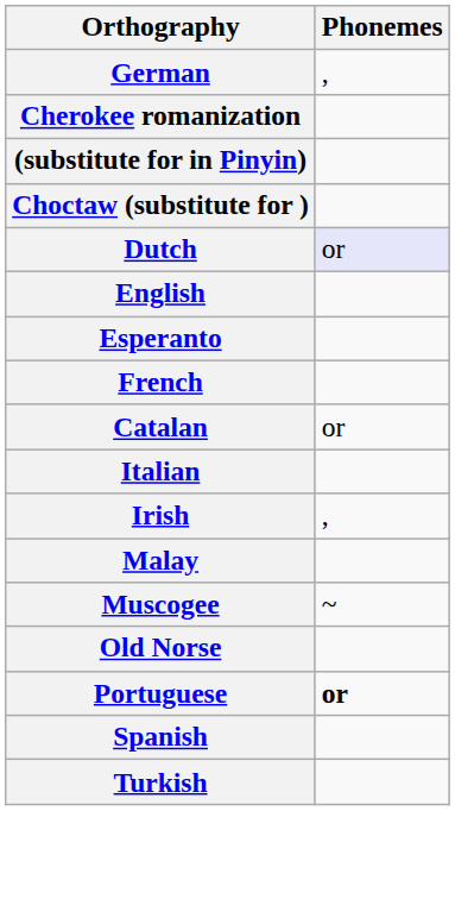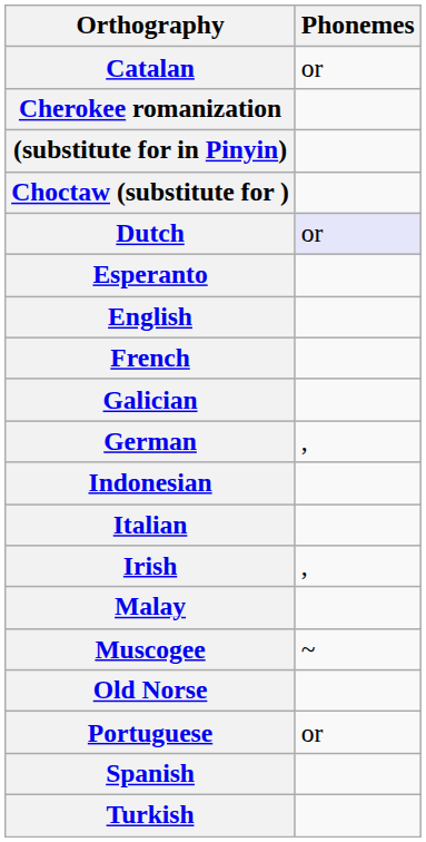rows swapped: Catalan <-> German
rows swapped: English <-> Esperanto
+ row: Galician
+ row: Indonesian
Portuguese | Phonemes: bold -> normal
